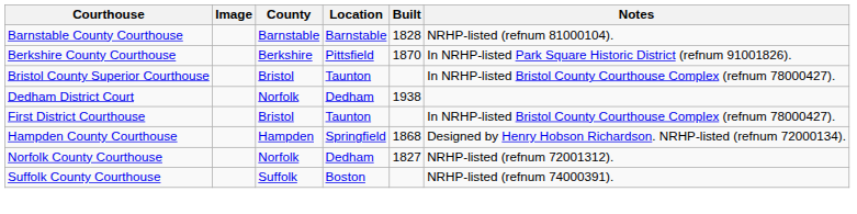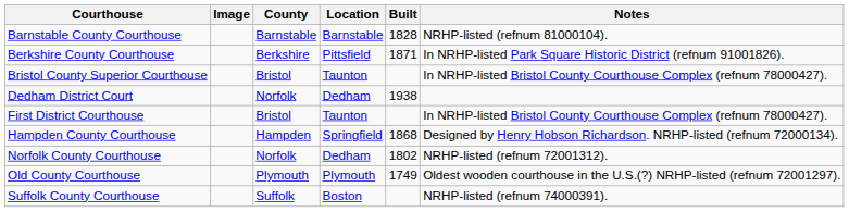Berkshire County Courthouse | Built: 1870 -> 1871
Norfolk County Courthouse | Built: 1827 -> 1802
+ row: Old County Courthouse | Plymouth | Plymouth | 1749 | Oldest wooden courthouse in the U.S.(?) NRHP-listed (refnum 72001297).
